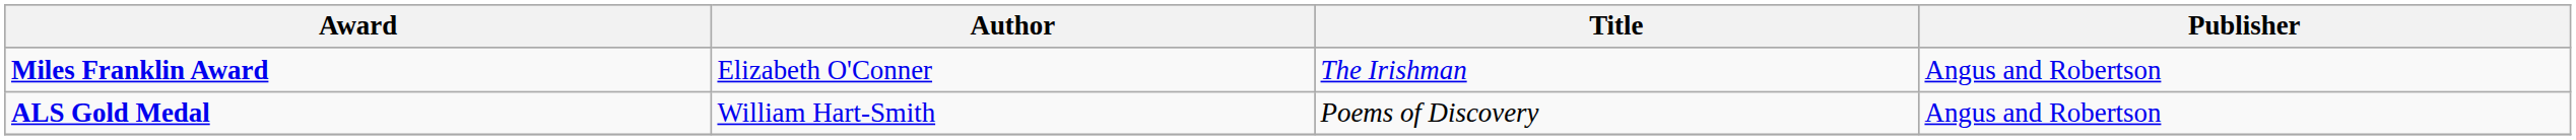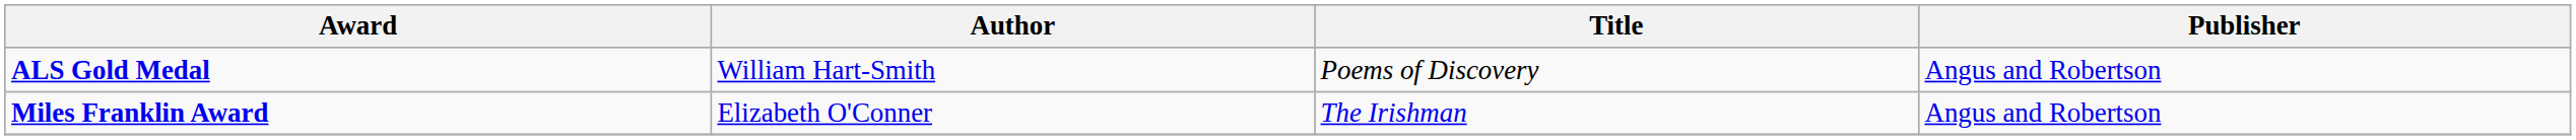rows swapped: ALS Gold Medal <-> Miles Franklin Award
